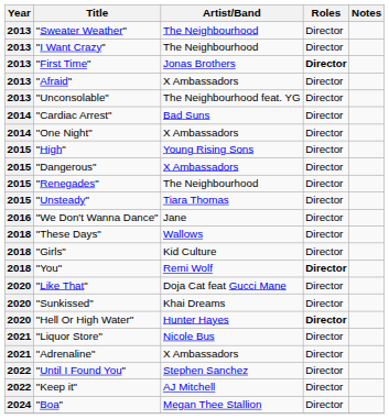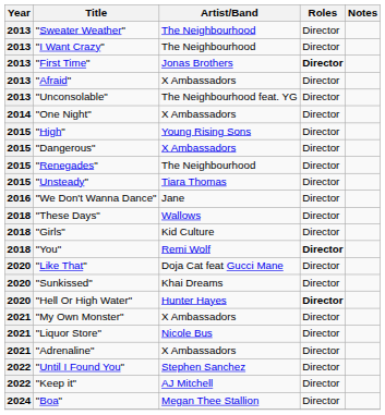- row: 2014 | "Cardiac Arrest" | Bad Suns | Director
+ row: 2021 | "My Own Monster" | X Ambassadors | Director
